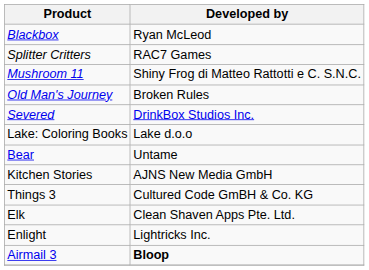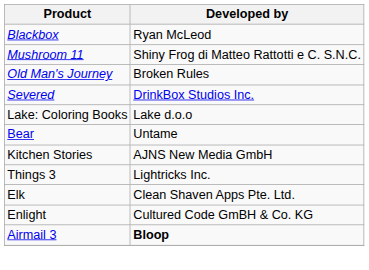- row: Splitter Critters | RAC7 Games
Things 3 | Developed by: Cultured Code GmBH & Co. KG -> Lightricks Inc.
Enlight | Developed by: Lightricks Inc. -> Cultured Code GmBH & Co. KG
